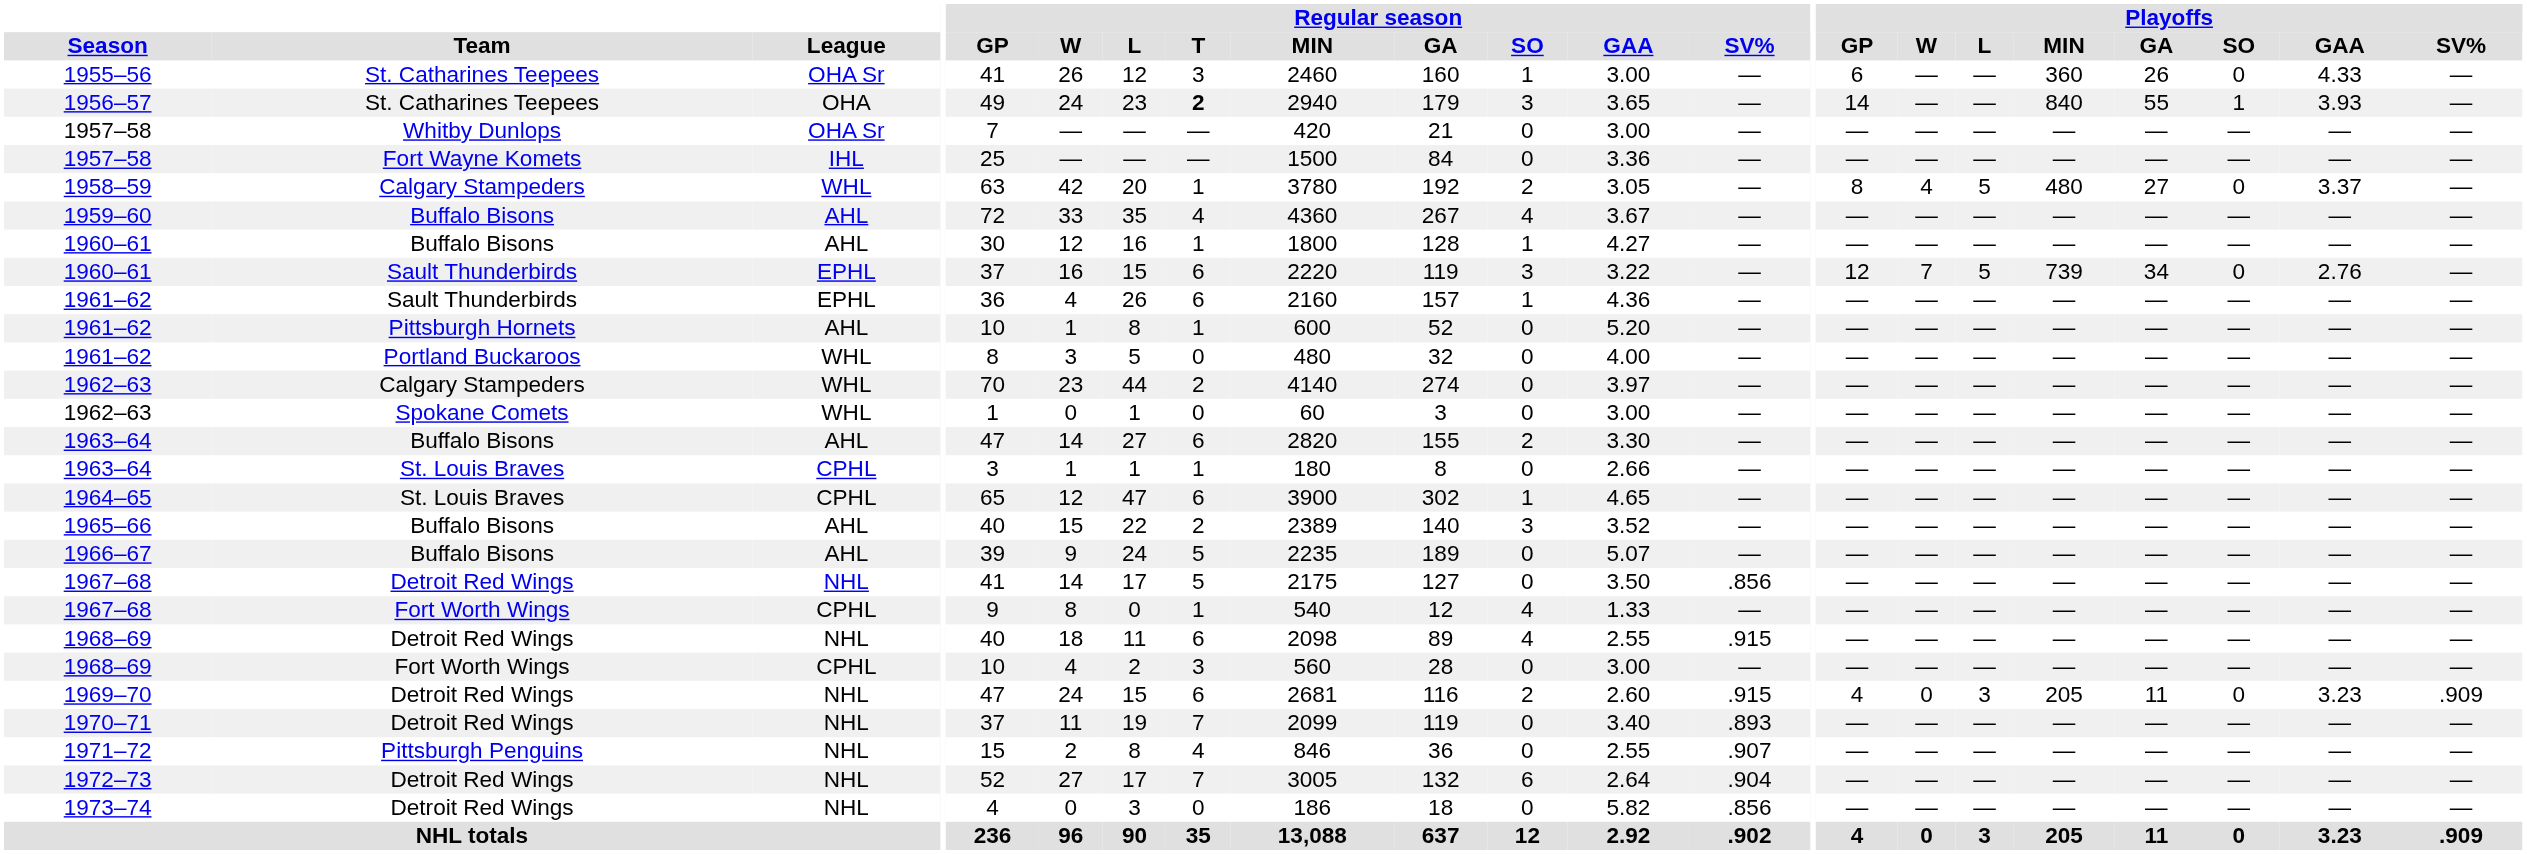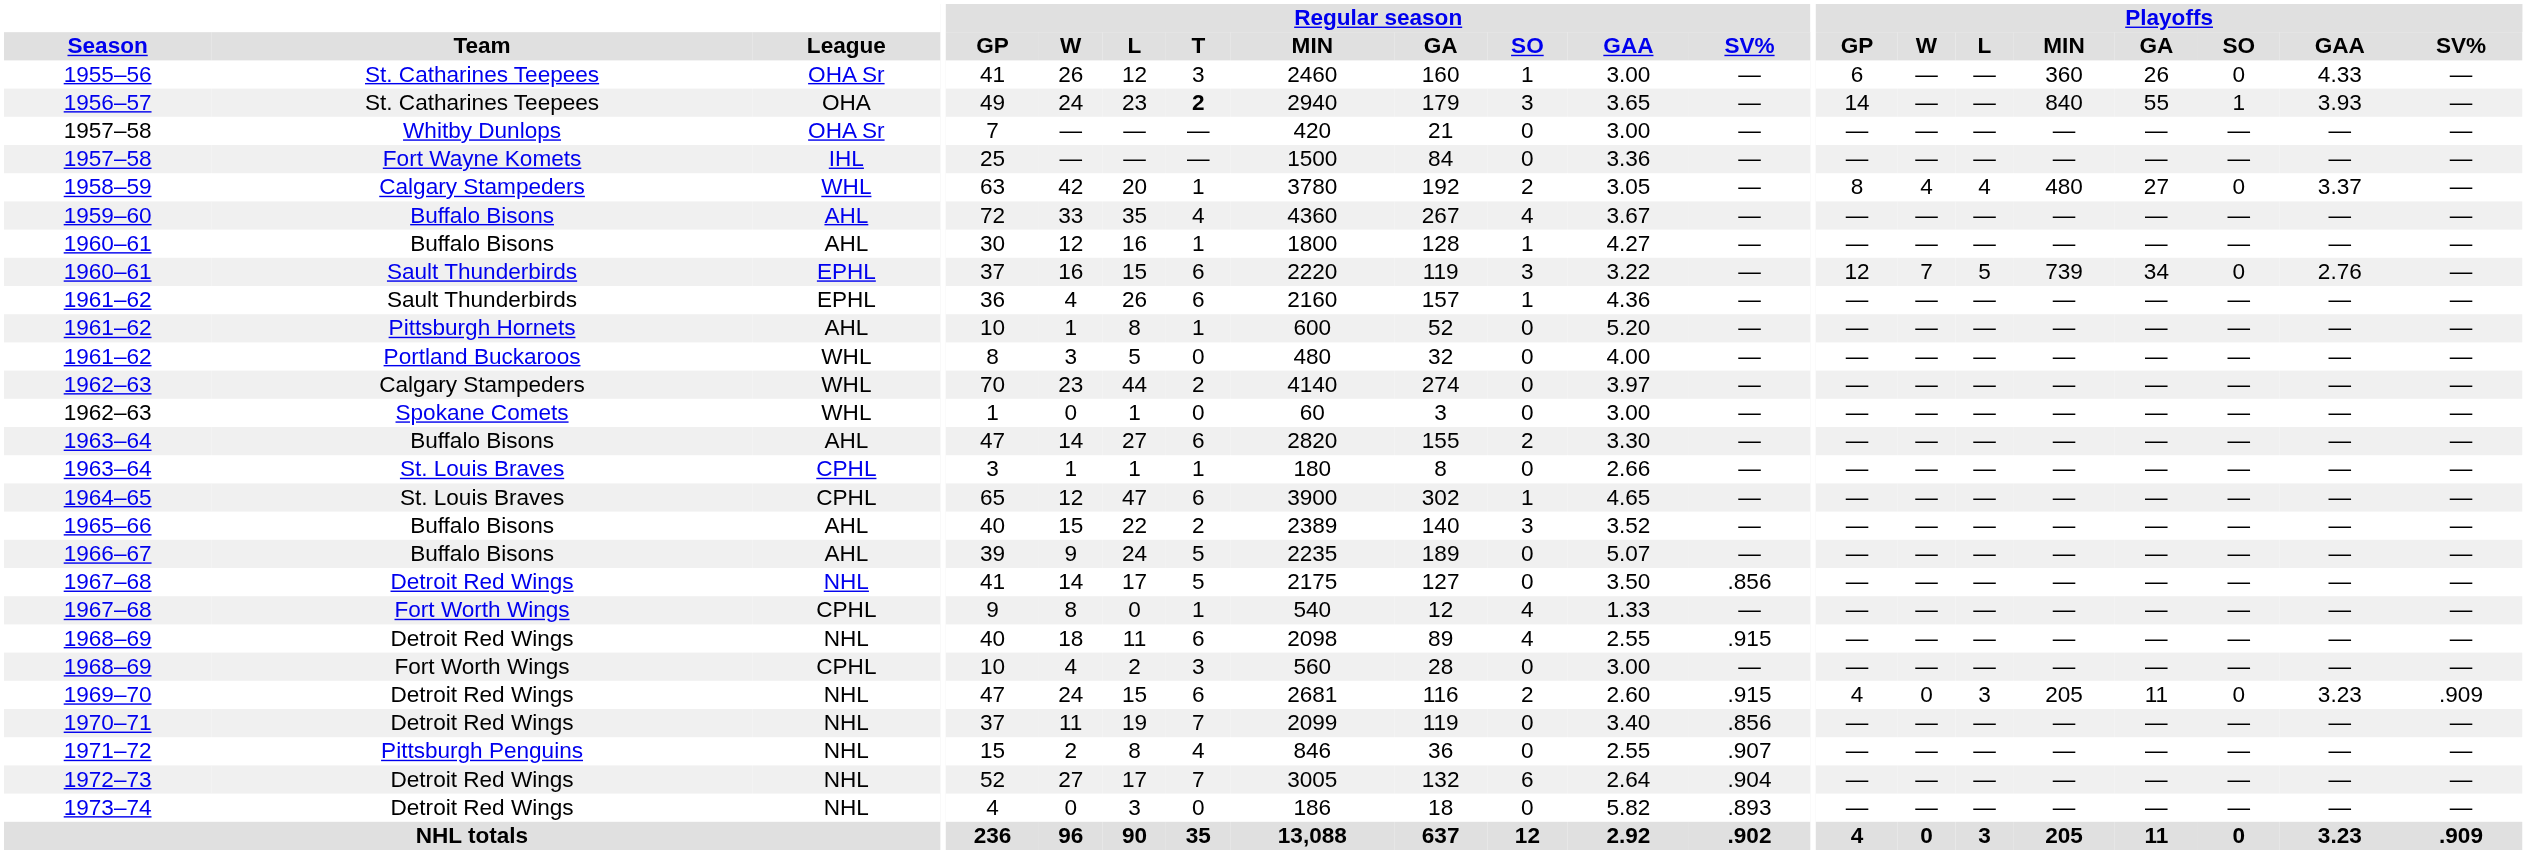1958–59 | Playoffs / L: 5 -> 4
1970–71 | Regular season / SV%: .893 -> .856
1973–74 | Regular season / SV%: .856 -> .893
